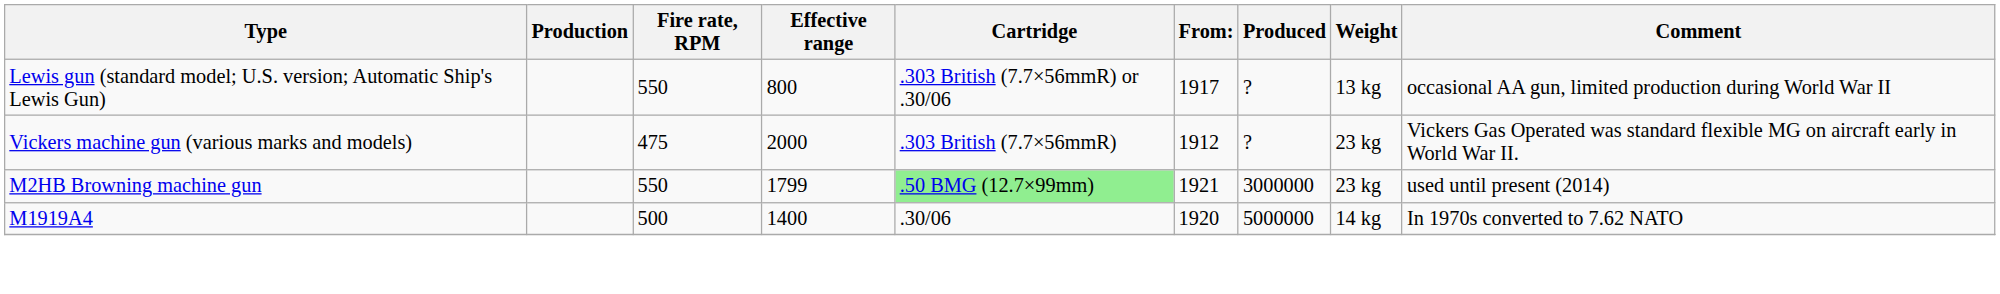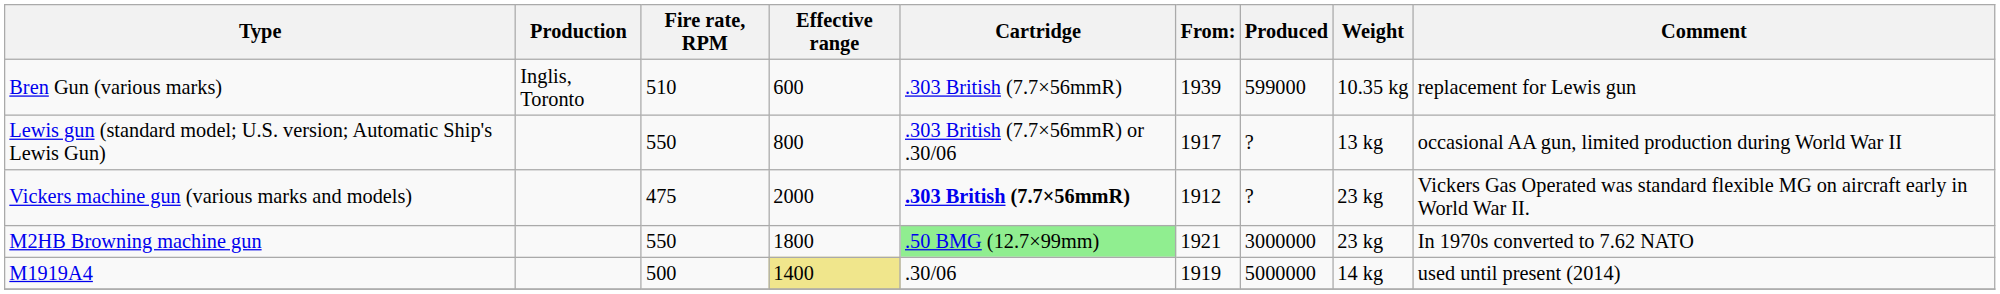+ row: Bren Gun (various marks) | Inglis, Toronto | 510 | 600 | .303 British (7.7×56mmR) | 1939 | 599000 | 10.35 kg | replacement for Lewis gun
Vickers machine gun (various marks and models) | Cartridge: normal -> bold
M2HB Browning machine gun | Effective range: 1799 -> 1800
M2HB Browning machine gun | Comment: used until present (2014) -> In 1970s converted to 7.62 NATO
M1919A4 | Effective range: no background -> khaki background
M1919A4 | From:: 1920 -> 1919
M1919A4 | Comment: In 1970s converted to 7.62 NATO -> used until present (2014)
